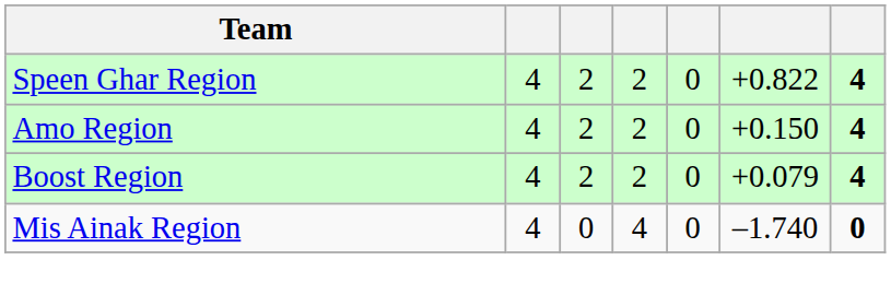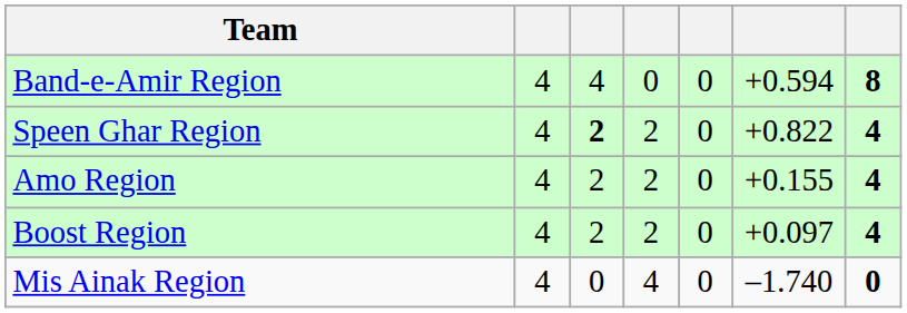+ row: Band-e-Amir Region | 4 | 4 | 0 | 0 | +0.594 | 8
Speen Ghar Region | column 3: normal -> bold
Amo Region | column 6: +0.150 -> +0.155
Boost Region | column 6: +0.079 -> +0.097
